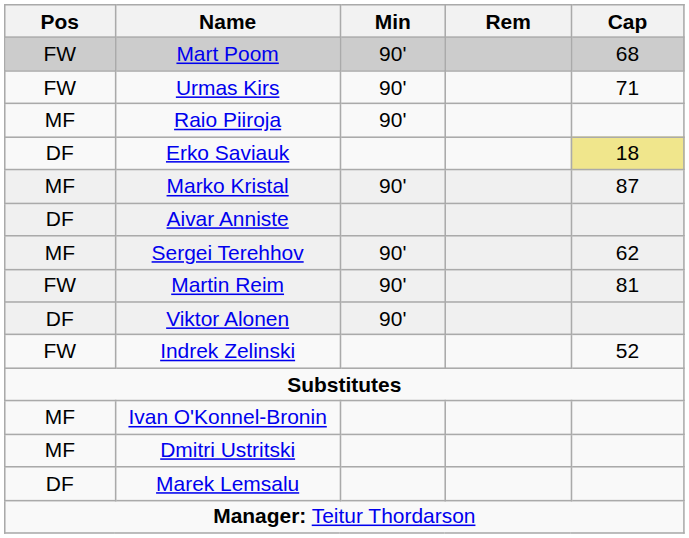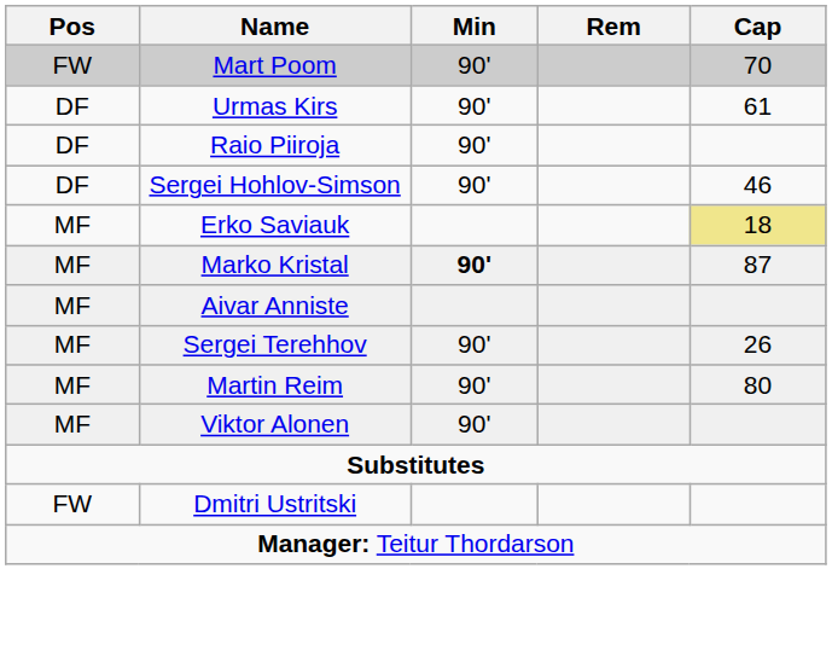Mart Poom | Cap: 68 -> 70
Urmas Kirs | Pos: FW -> DF
Urmas Kirs | Cap: 71 -> 61
Raio Piiroja | Pos: MF -> DF
+ row: DF | Sergei Hohlov-Simson | 90' | 46
Erko Saviauk | Pos: DF -> MF
Marko Kristal | Min: normal -> bold
Aivar Anniste | Pos: DF -> MF
Sergei Terehhov | Cap: 62 -> 26
Martin Reim | Pos: FW -> MF
Martin Reim | Cap: 81 -> 80
Viktor Alonen | Pos: DF -> MF
- row: FW | Indrek Zelinski | 52
- row: MF | Ivan O'Konnel-Bronin
Dmitri Ustritski | Pos: MF -> FW
- row: DF | Marek Lemsalu
